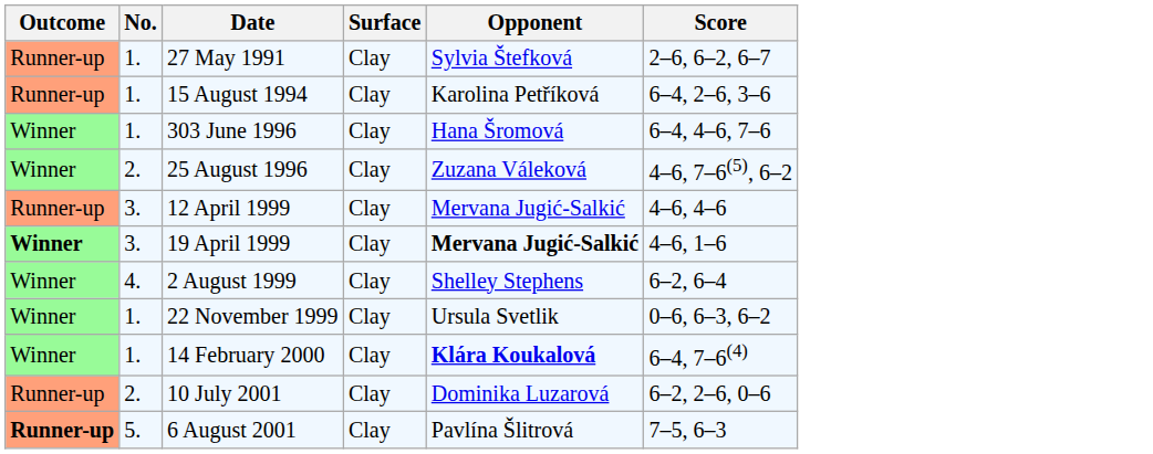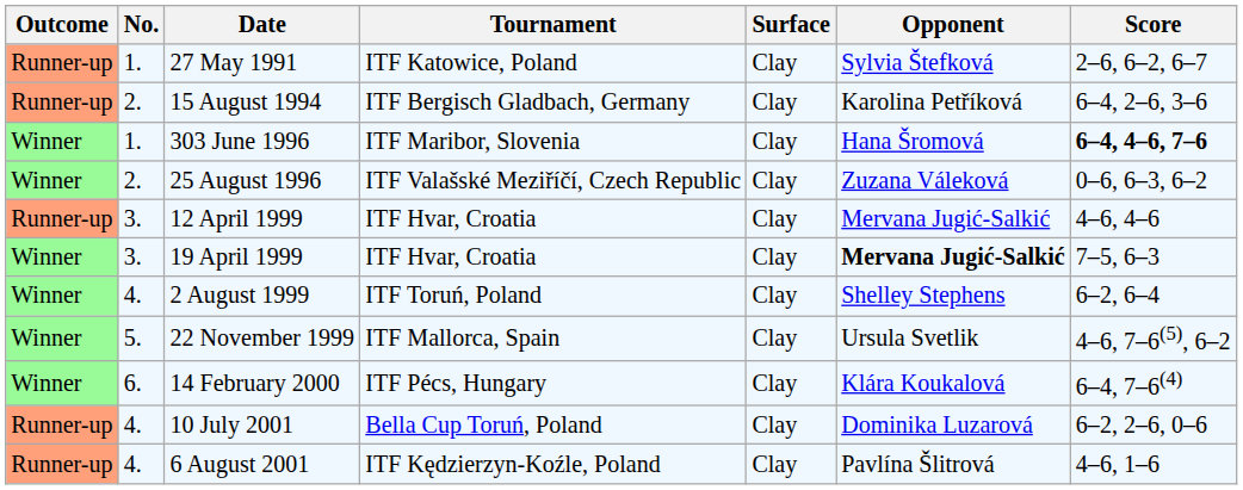+ column: Tournament | ITF Katowice, Poland | ITF Bergisch Gladbach, Germany | ITF Maribor, Slovenia | ITF Valašské Meziříčí, Czech Republic | ITF Hvar, Croatia | ITF Hvar, Croatia | ITF Toruń, Poland | ITF Mallorca, Spain | ITF Pécs, Hungary | Bella Cup Toruń, Poland | ITF Kędzierzyn-Koźle, Poland
15 August 1994 | No.: 1. -> 2.
303 June 1996 | Score: normal -> bold
25 August 1996 | Score: 4–6, 7–6(5), 6–2 -> 0–6, 6–3, 6–2
19 April 1999 | Outcome: bold -> normal
19 April 1999 | Score: 4–6, 1–6 -> 7–5, 6–3
22 November 1999 | No.: 1. -> 5.
22 November 1999 | Score: 0–6, 6–3, 6–2 -> 4–6, 7–6(5), 6–2
14 February 2000 | No.: 1. -> 6.
14 February 2000 | Opponent: bold -> normal
10 July 2001 | No.: 2. -> 4.
6 August 2001 | Outcome: bold -> normal
6 August 2001 | No.: 5. -> 4.
6 August 2001 | Score: 7–5, 6–3 -> 4–6, 1–6
